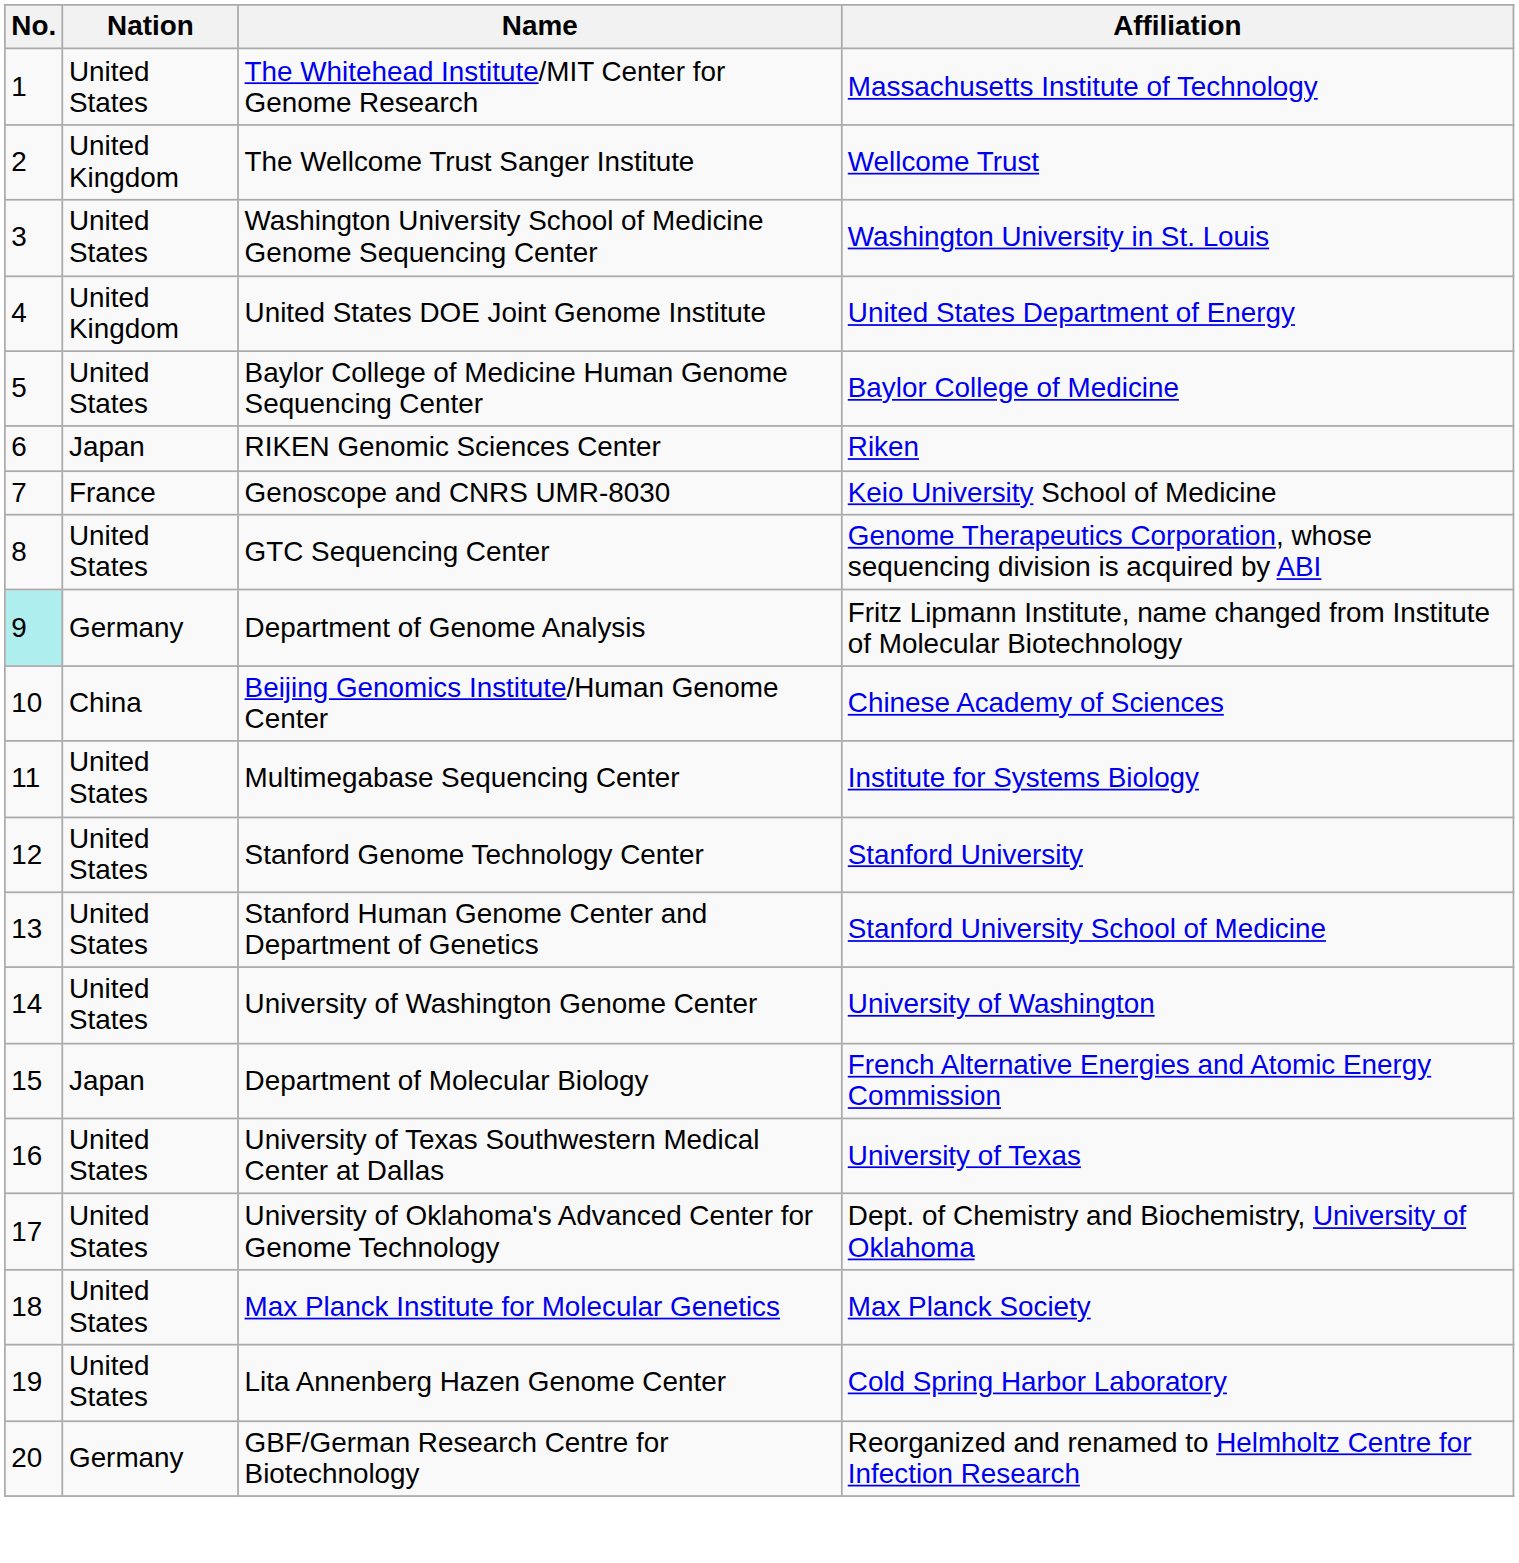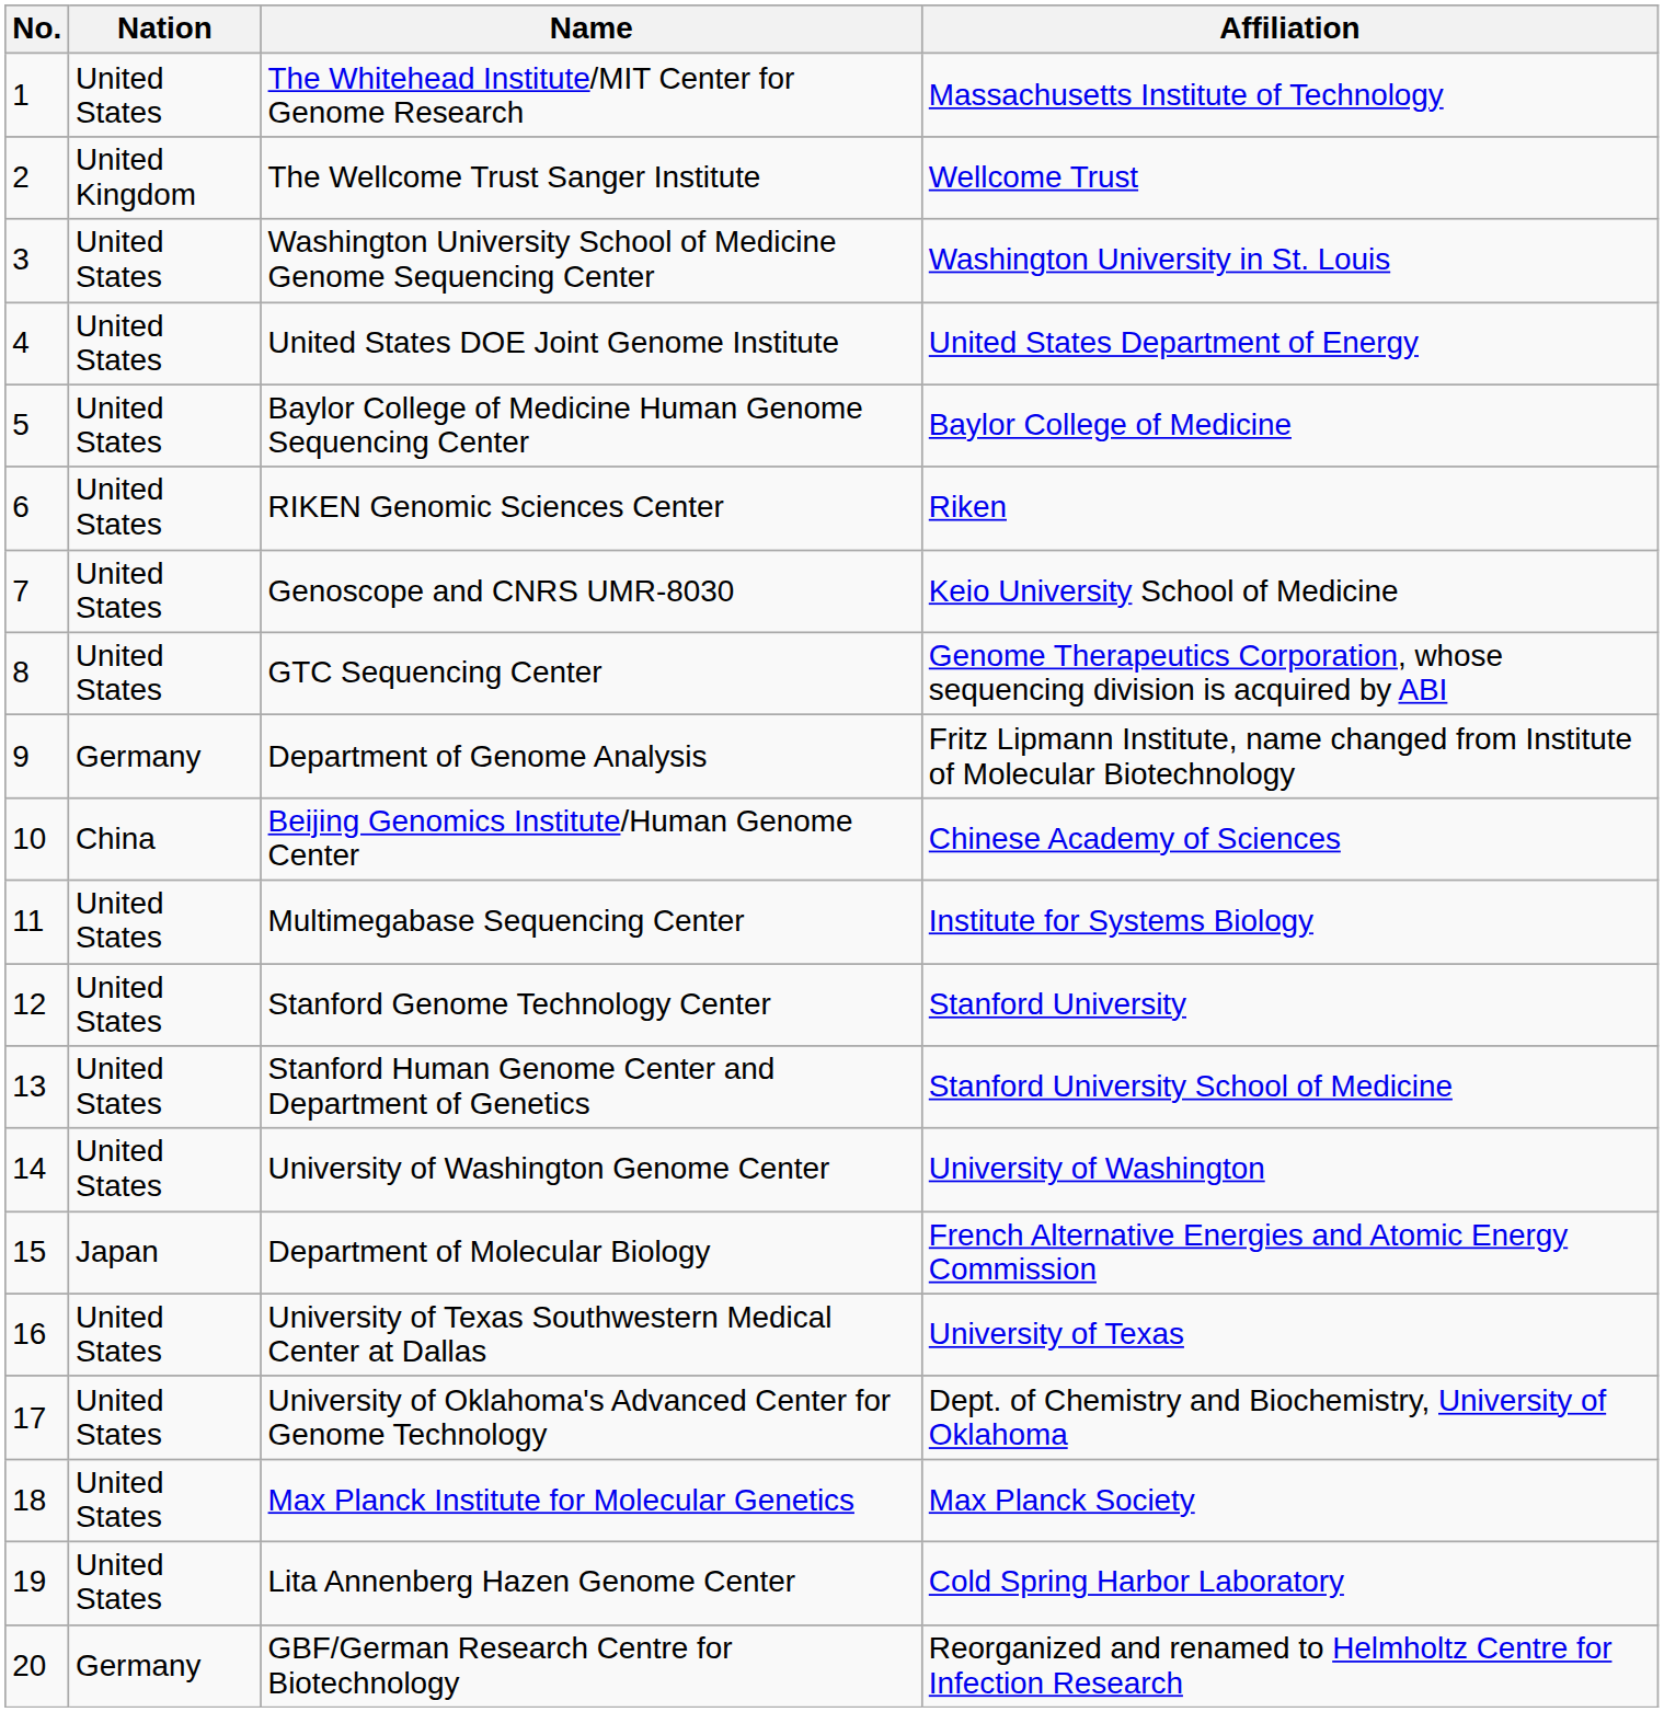United States DOE Joint Genome Institute | Nation: United Kingdom -> United States
RIKEN Genomic Sciences Center | Nation: Japan -> United States
Genoscope and CNRS UMR-8030 | Nation: France -> United States
Department of Genome Analysis | No.: paleturquoise background -> no background
